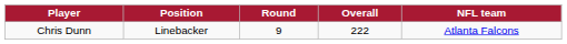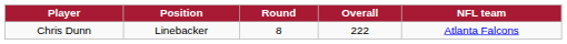Chris Dunn | Round: 9 -> 8
